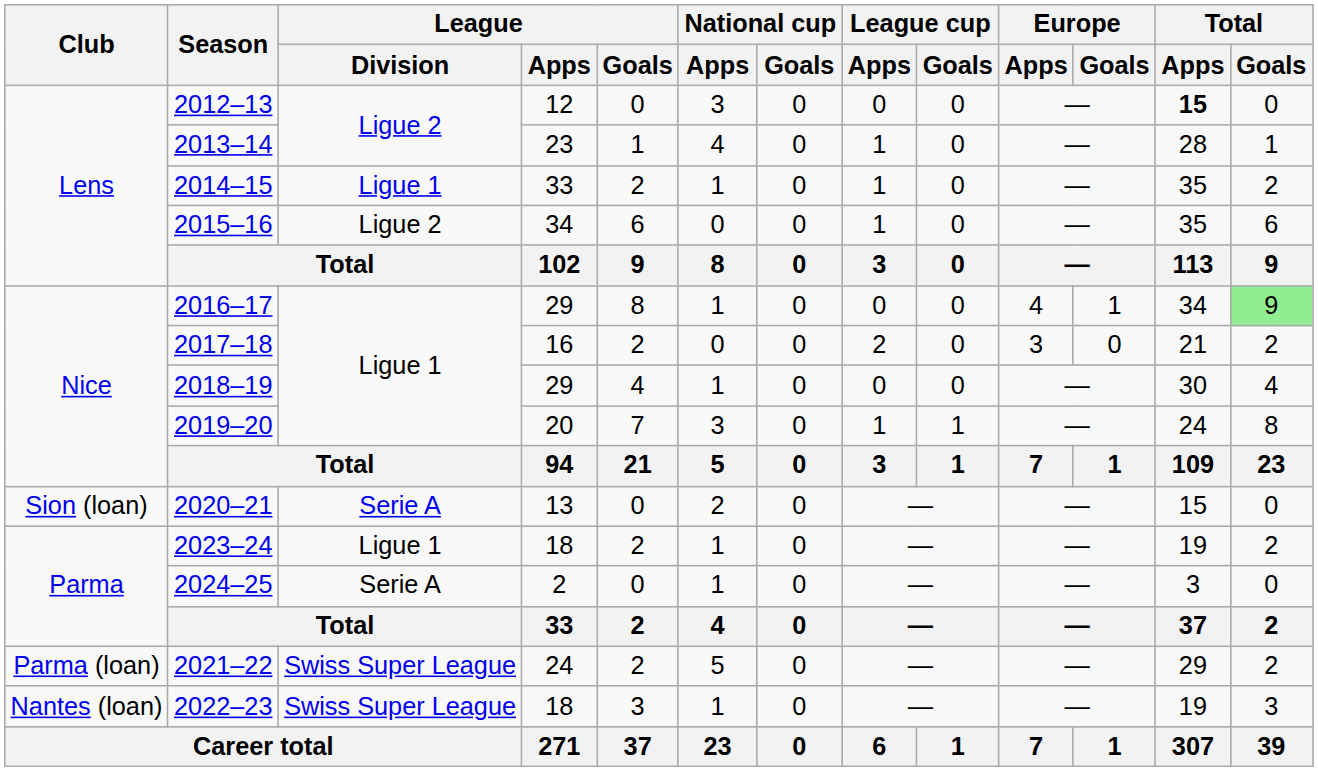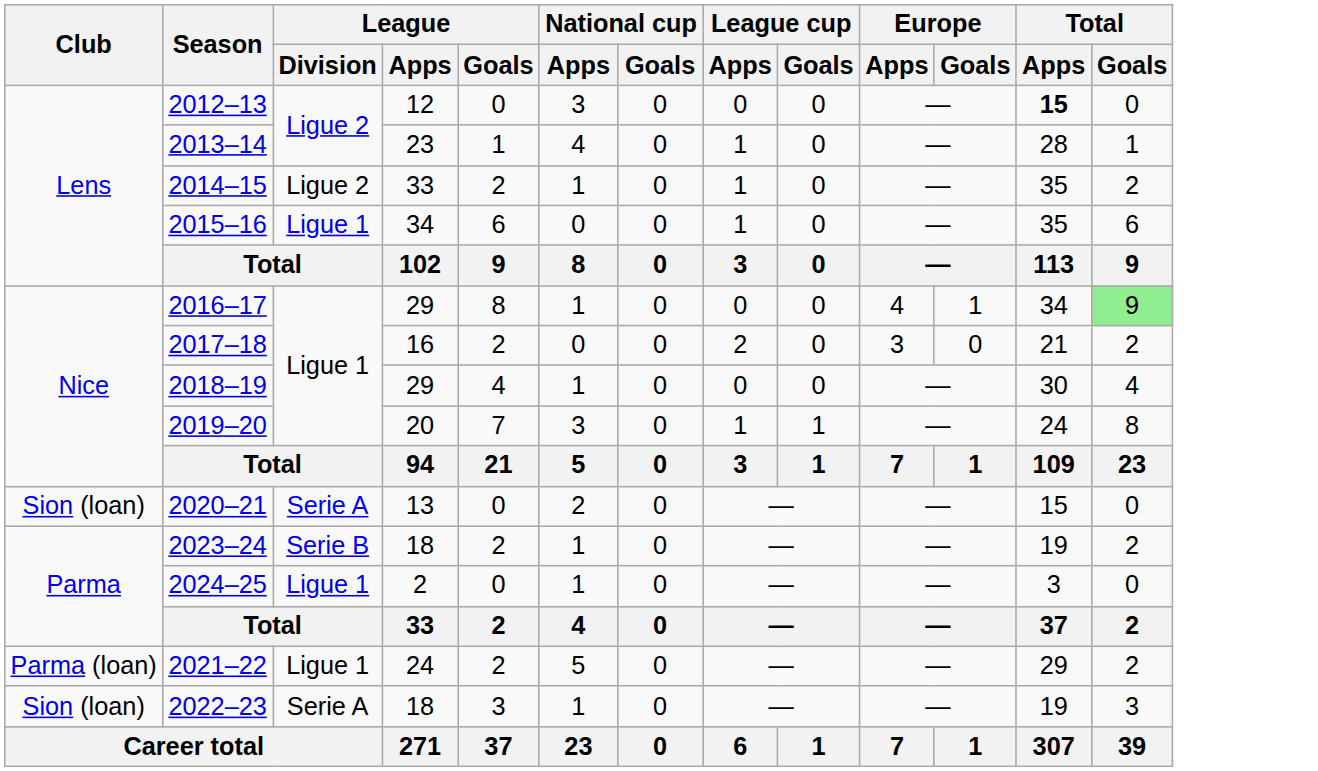2014–15 | League / Division: Ligue 1 -> Ligue 2
2015–16 | League / Division: Ligue 2 -> Ligue 1
2023–24 | League / Division: Ligue 1 -> Serie B
2024–25 | League / Division: Serie A -> Ligue 1
2021–22 | League / Division: Swiss Super League -> Ligue 1
2022–23 | Club: Nantes (loan) -> Sion (loan)
2022–23 | League / Division: Swiss Super League -> Serie A
